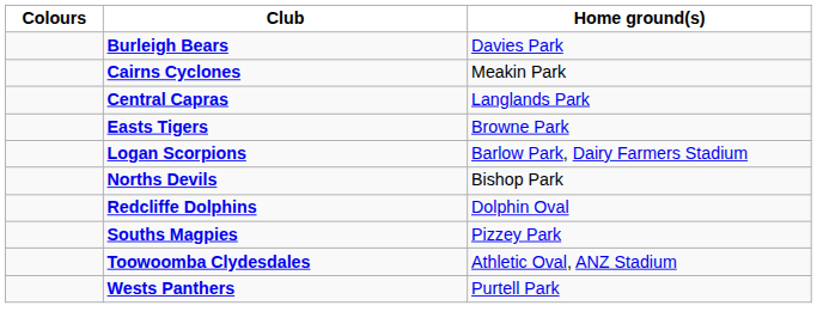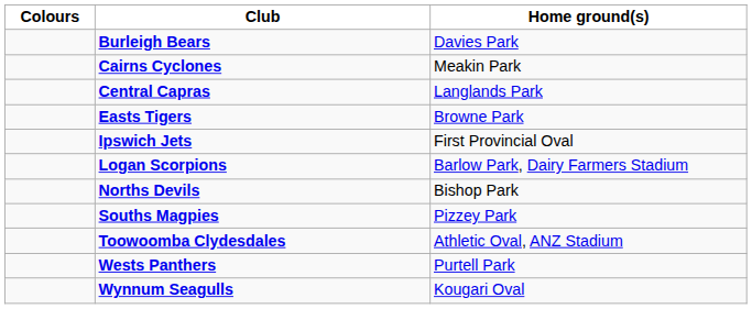+ row: Ipswich Jets | First Provincial Oval
- row: Redcliffe Dolphins | Dolphin Oval
+ row: Wynnum Seagulls | Kougari Oval
